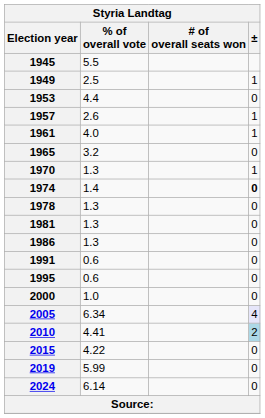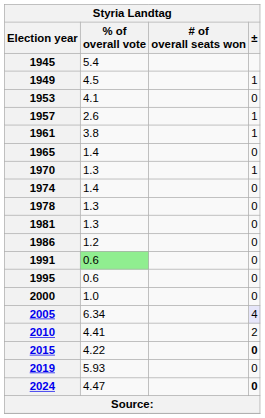1945 | % of overall vote: 5.5 -> 5.4
1949 | % of overall vote: 2.5 -> 4.5
1953 | % of overall vote: 4.4 -> 4.1
1961 | % of overall vote: 4.0 -> 3.8
1965 | % of overall vote: 3.2 -> 1.4
1974 | ±: bold -> normal
1986 | % of overall vote: 1.3 -> 1.2
1991 | % of overall vote: no background -> lightgreen background
2010 | ±: lightblue background -> no background
2015 | ±: normal -> bold
2019 | % of overall vote: 5.99 -> 5.93
2024 | % of overall vote: 6.14 -> 4.47
2024 | ±: normal -> bold
